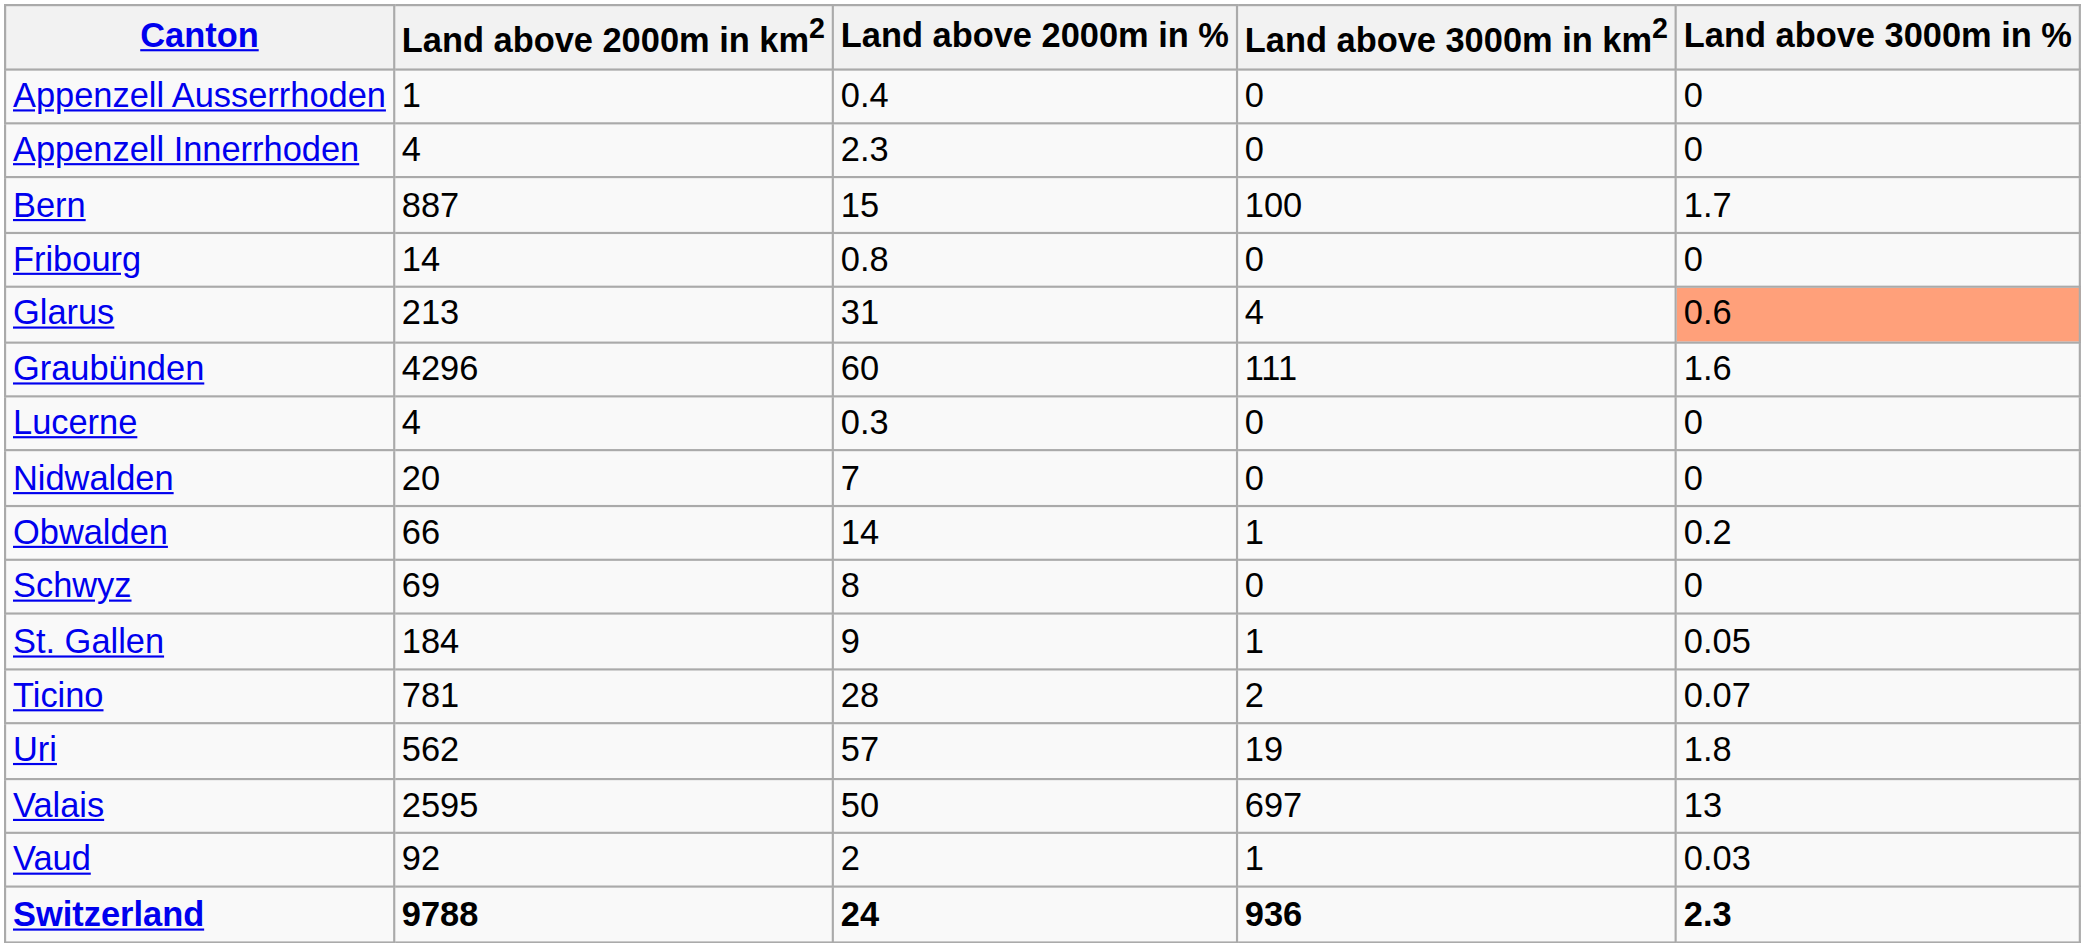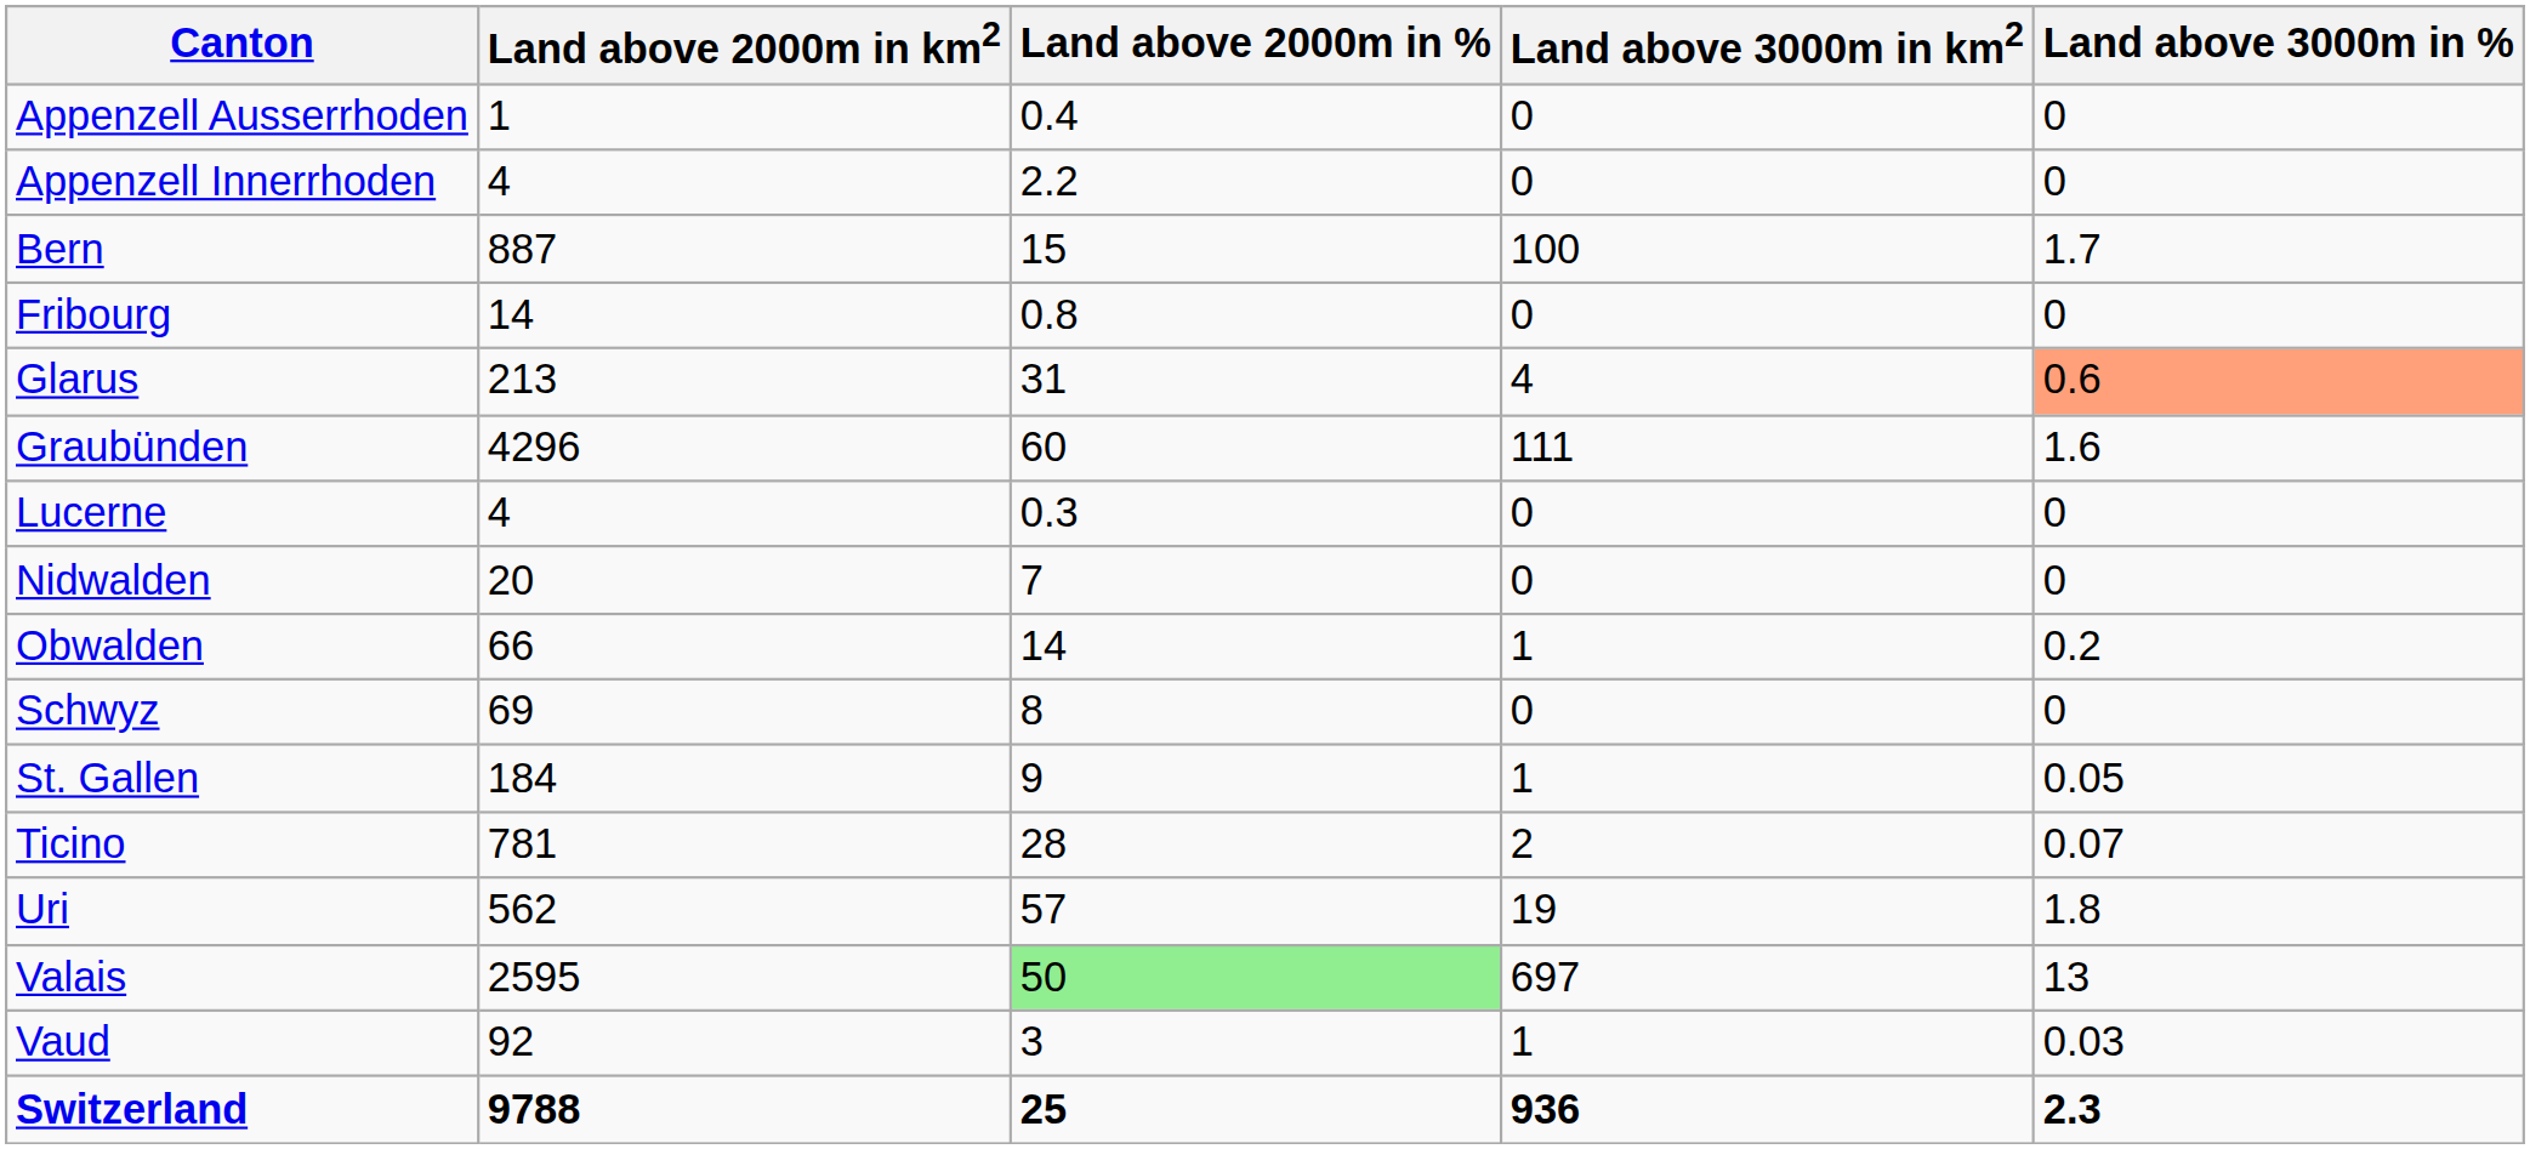Appenzell Innerrhoden | Land above 2000m in %: 2.3 -> 2.2
Valais | Land above 2000m in %: no background -> lightgreen background
Vaud | Land above 2000m in %: 2 -> 3
Switzerland | Land above 2000m in %: 24 -> 25
